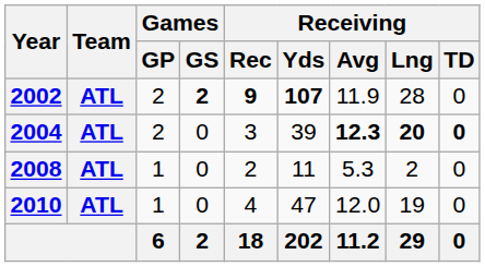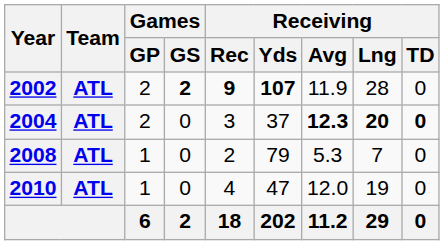2004 | Receiving / Yds: 39 -> 37
2008 | Receiving / Yds: 11 -> 79
2008 | Receiving / Lng: 2 -> 7
